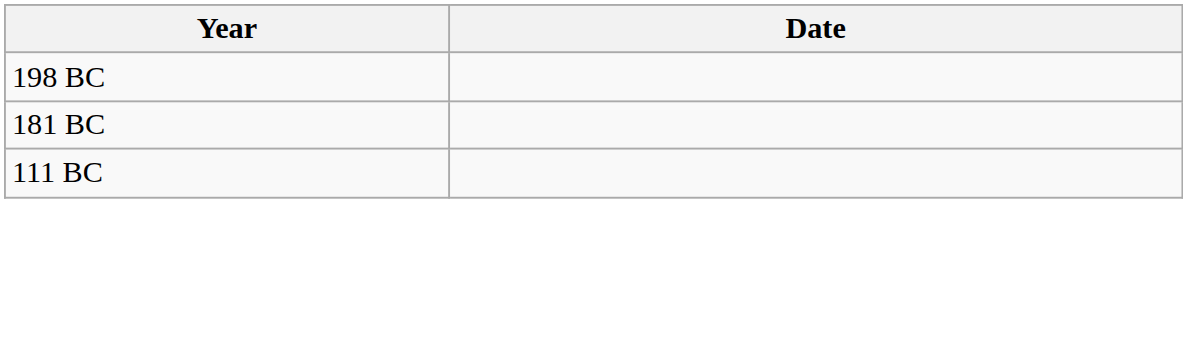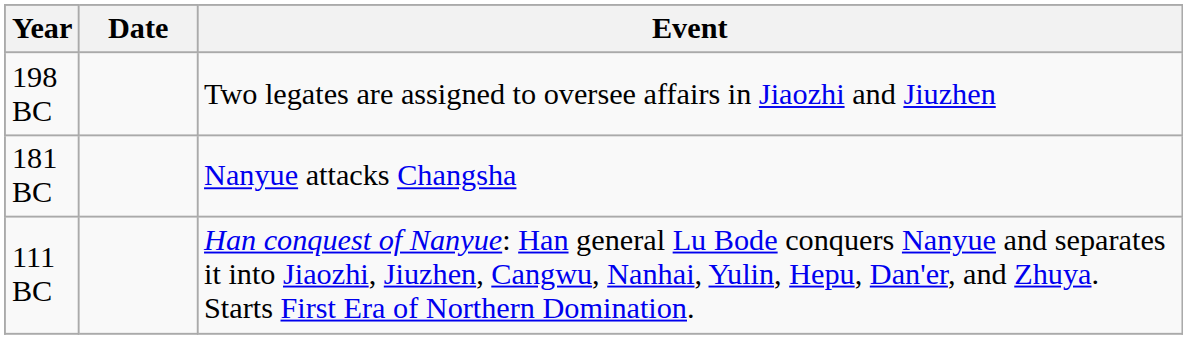+ column: Event | Two legates are assigned to oversee affairs in Jiaozhi and Jiuzhen | Nanyue attacks Changsha | Han conquest of Nanyue: Han general Lu Bode conquers Nanyue and separates it into Jiaozhi, Jiuzhen, Cangwu, Nanhai, Yulin, Hepu, Dan'er, and Zhuya. Starts First Era of Northern Domination.
